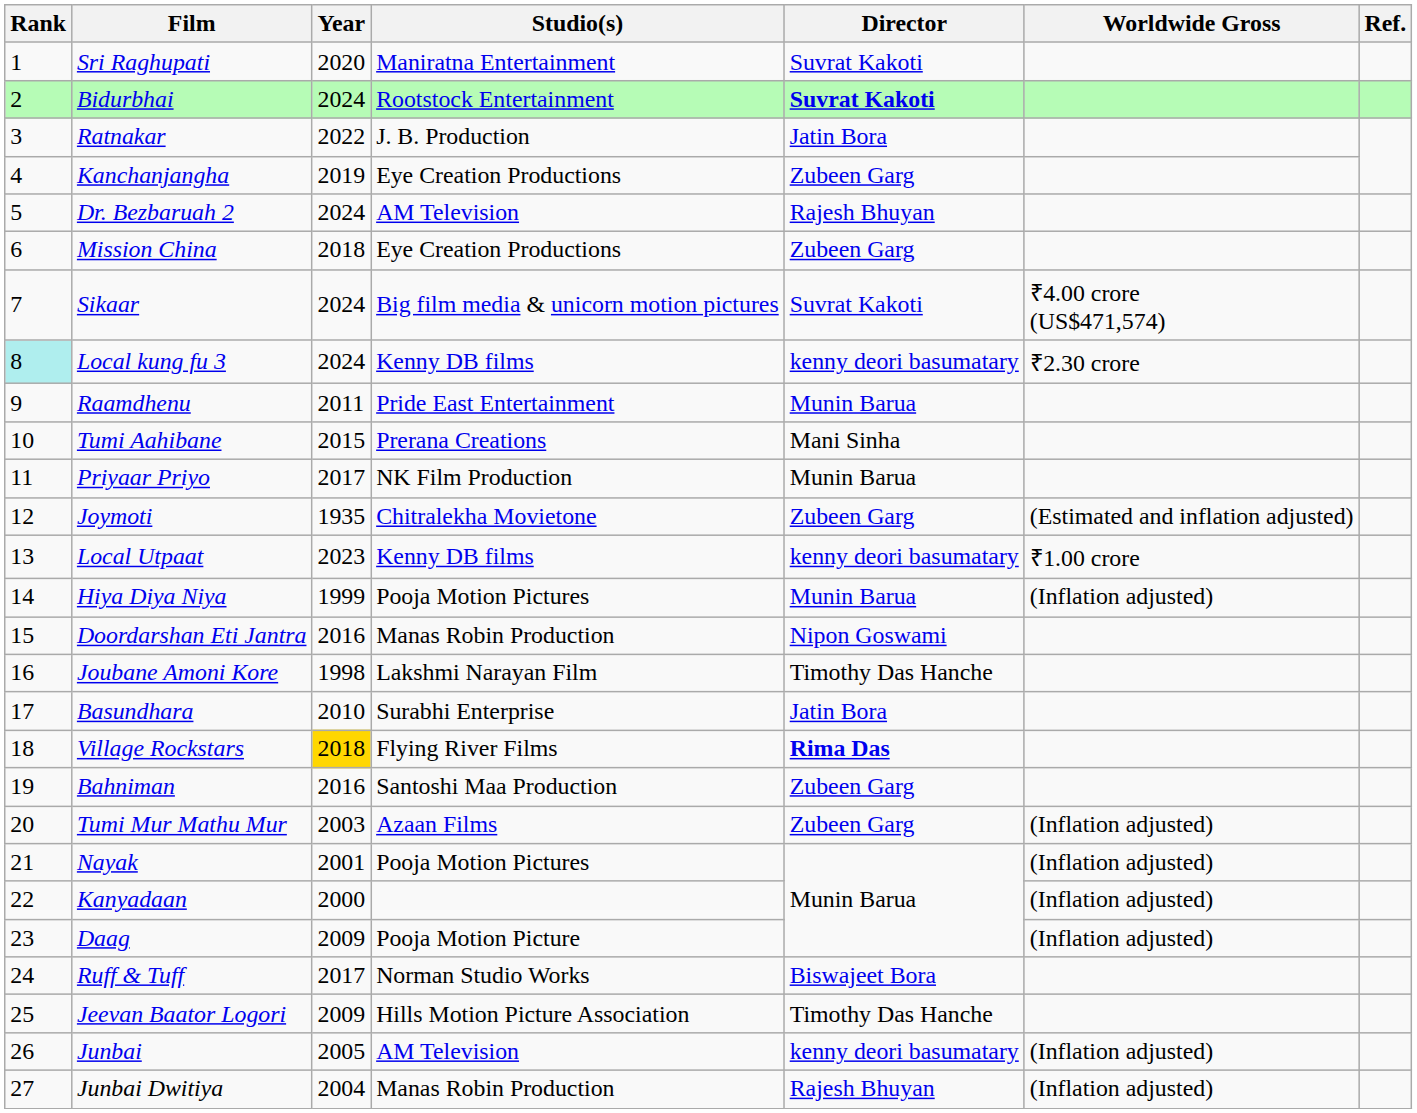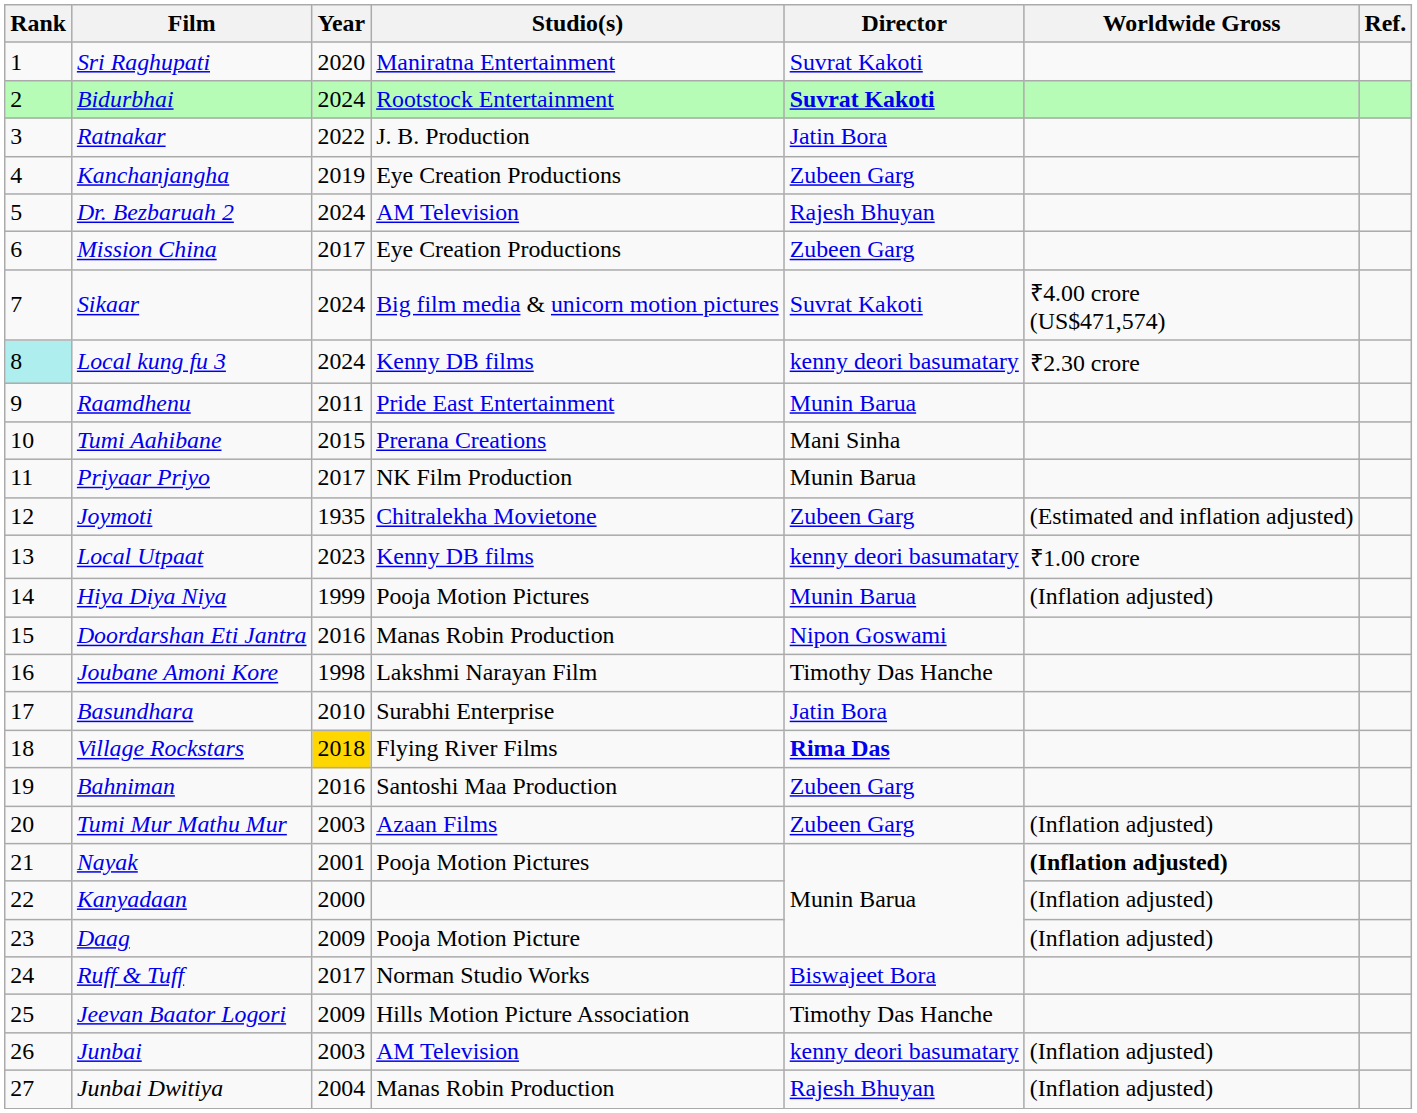Mission China | Year: 2018 -> 2017
Nayak | Worldwide Gross: normal -> bold
Junbai | Year: 2005 -> 2003
